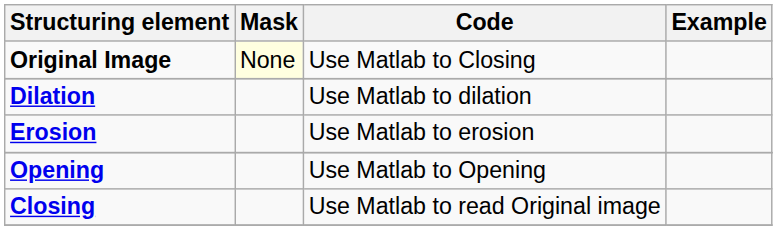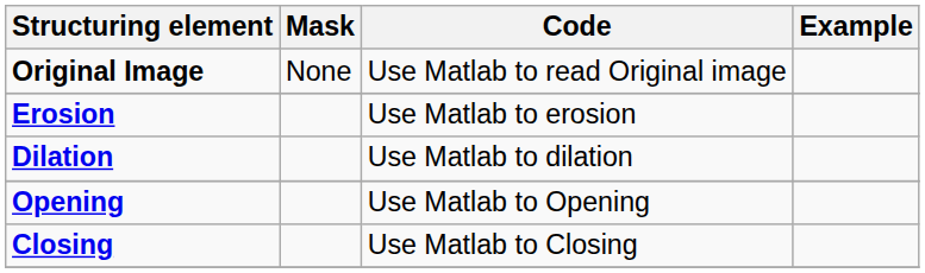Original Image | Mask: lightyellow background -> no background
Original Image | Code: Use Matlab to Closing -> Use Matlab to read Original image
rows swapped: Dilation <-> Erosion
Closing | Code: Use Matlab to read Original image -> Use Matlab to Closing
